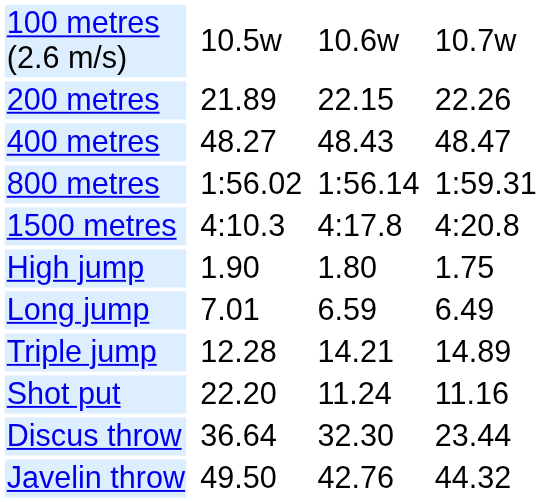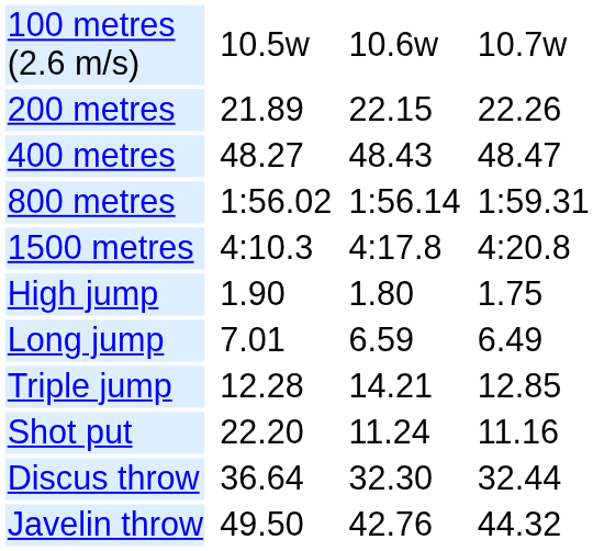Triple jump | column 7: 14.89 -> 12.85
Discus throw | column 7: 23.44 -> 32.44
